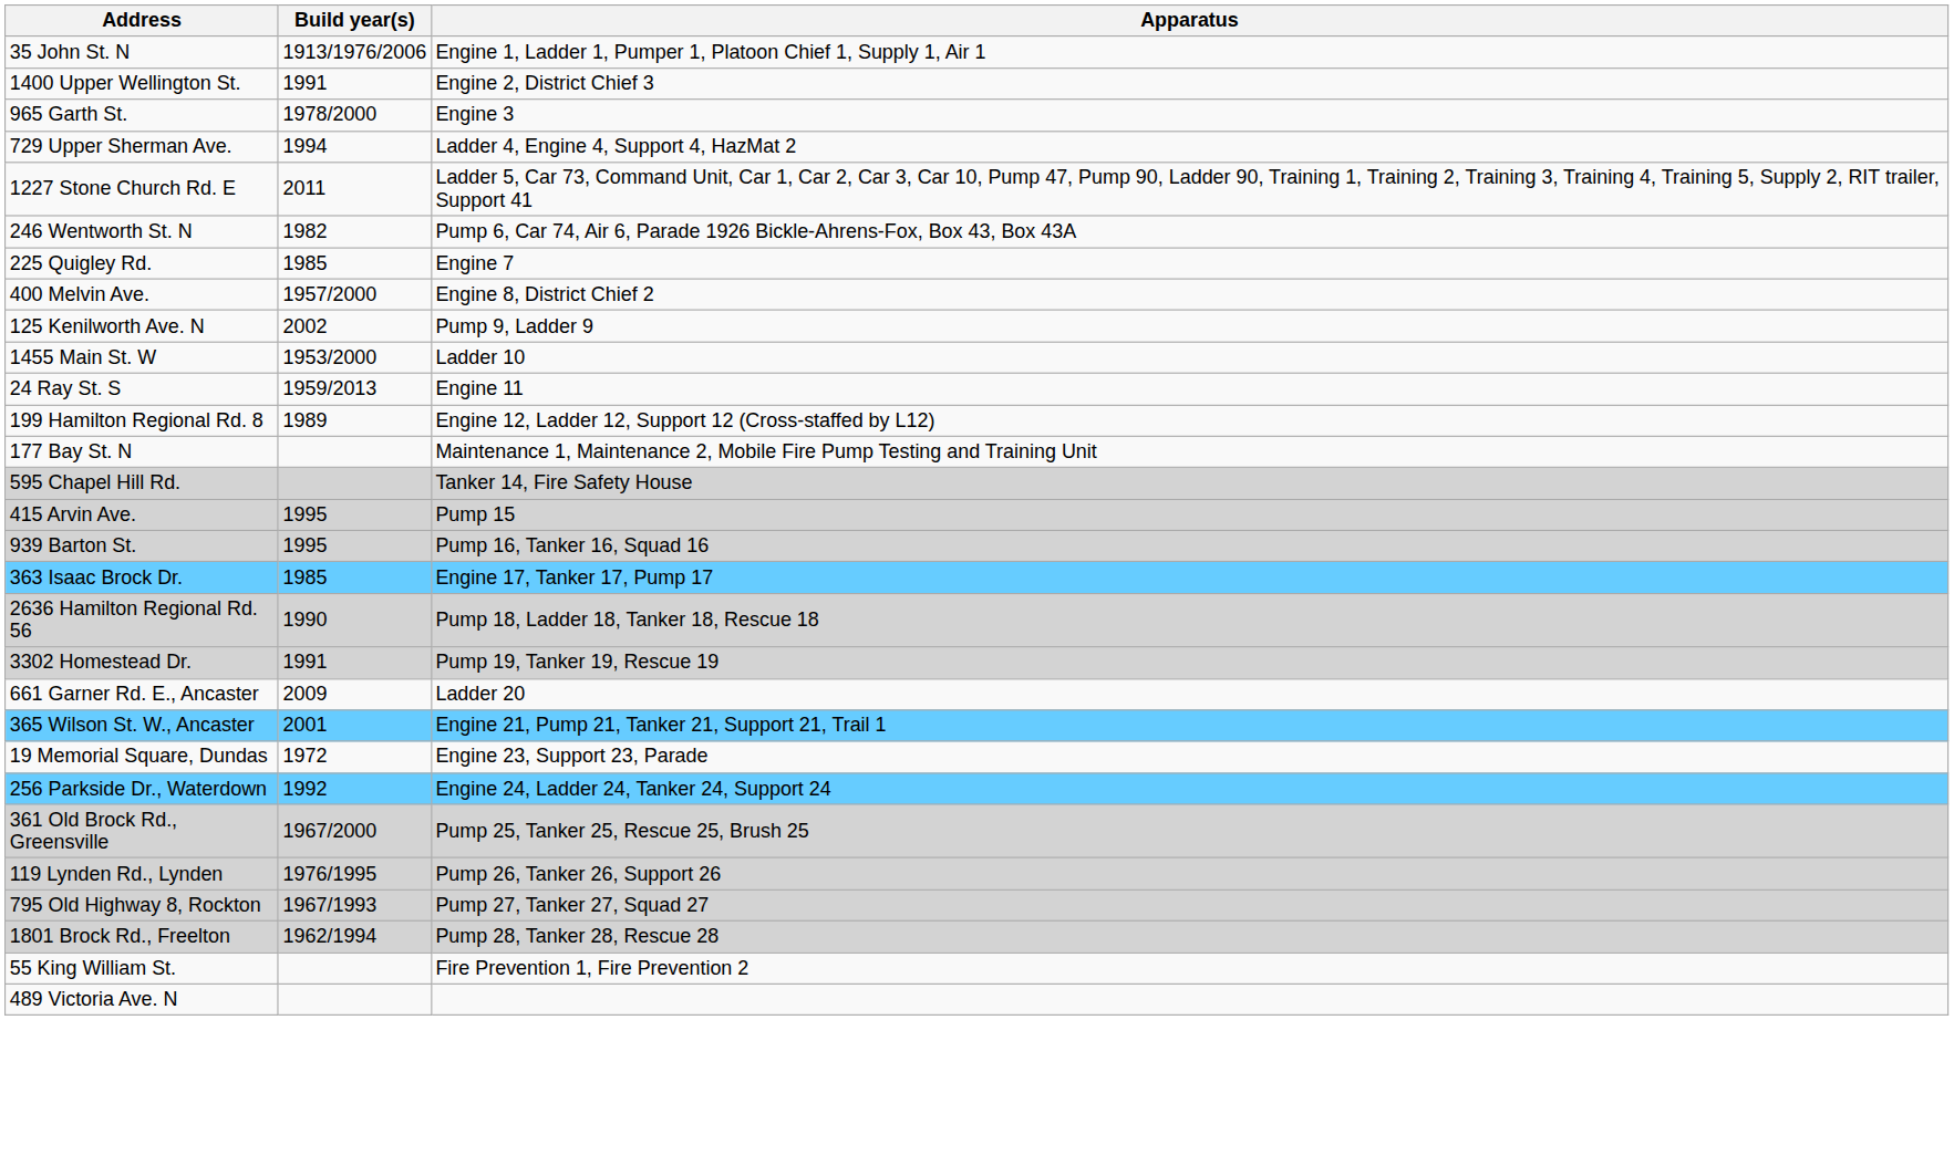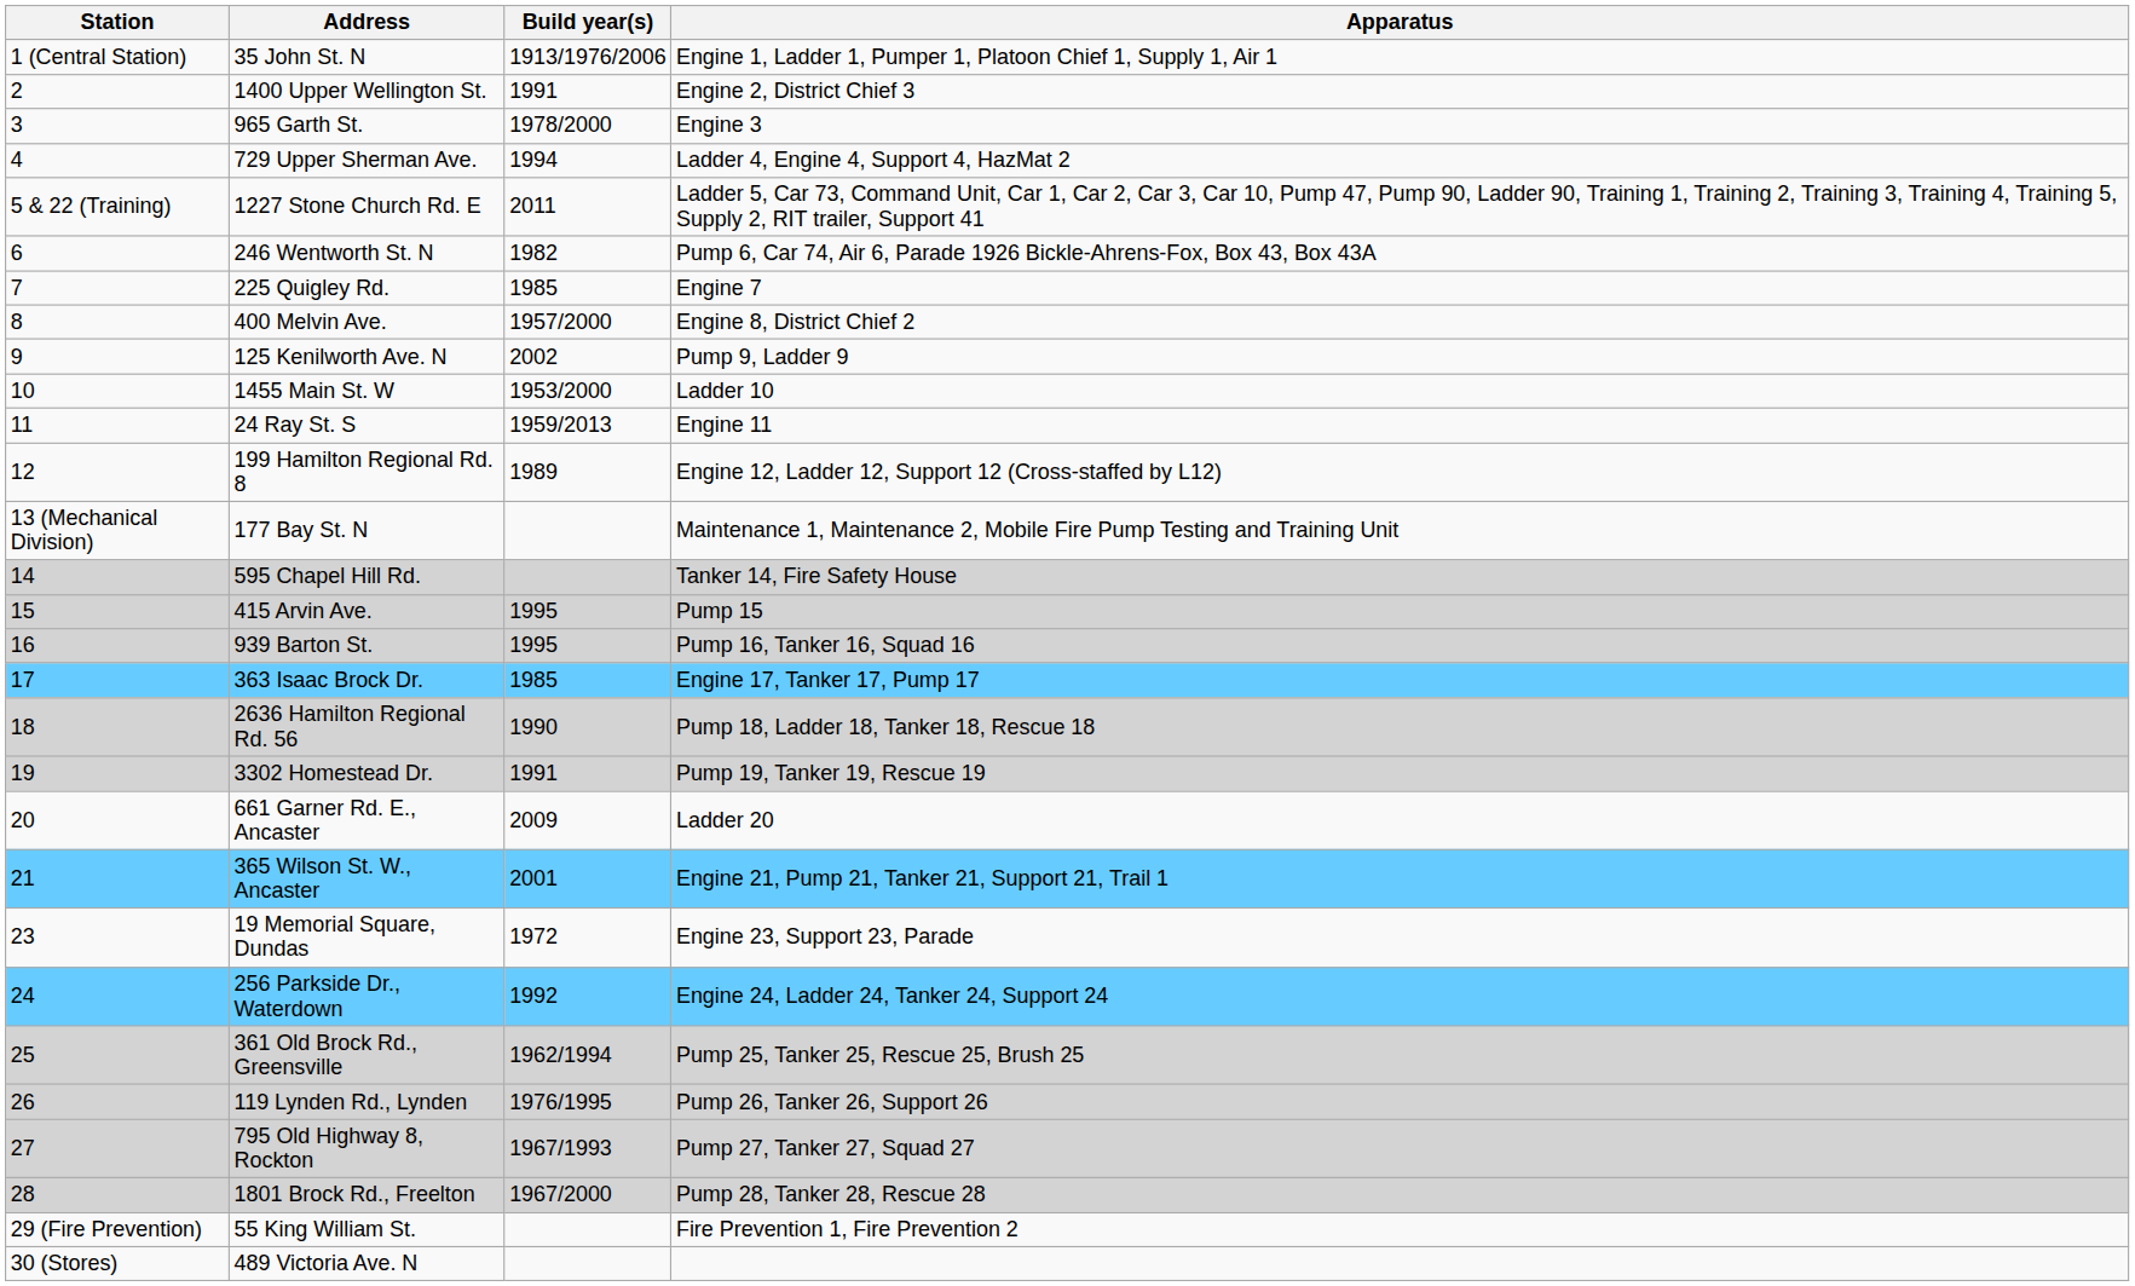+ column: Station | 1 (Central Station) | 2 | 3 | 4 | 5 & 22 (Training) | 6 | 7 | 8 | 9 | 10 | 11 | 12 | 13 (Mechanical Division) | 14 | 15 | 16 | 17 | 18 | 19 | 20 | 21 | 23 | 24 | 25 | 26 | 27 | 28 | 29 (Fire Prevention) | 30 (Stores)
361 Old Brock Rd., Greensville | Build year(s): 1967/2000 -> 1962/1994
1801 Brock Rd., Freelton | Build year(s): 1962/1994 -> 1967/2000
